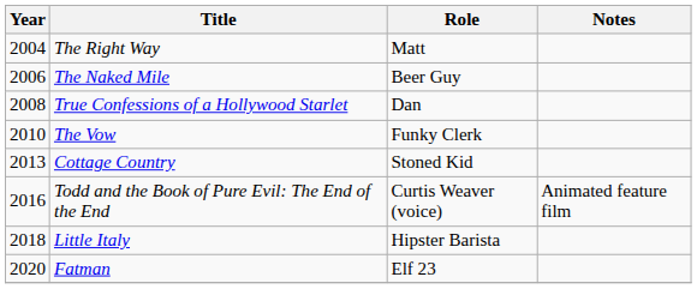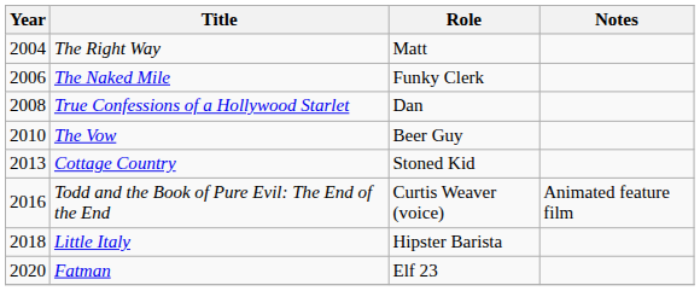The Naked Mile | Role: Beer Guy -> Funky Clerk
The Vow | Role: Funky Clerk -> Beer Guy
